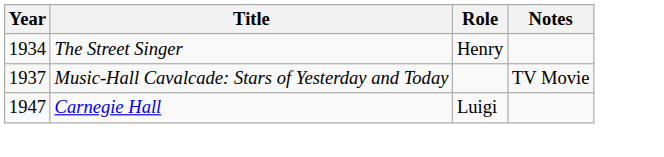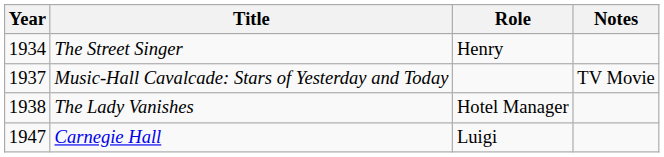+ row: 1938 | The Lady Vanishes | Hotel Manager
